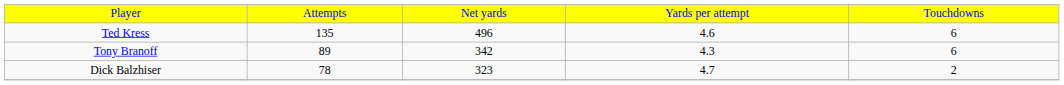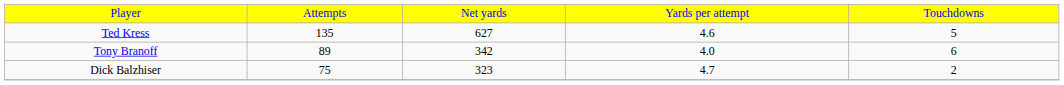Ted Kress | column 3: 496 -> 627
Ted Kress | column 5: 6 -> 5
Tony Branoff | column 4: 4.3 -> 4.0
Dick Balzhiser | column 2: 78 -> 75
